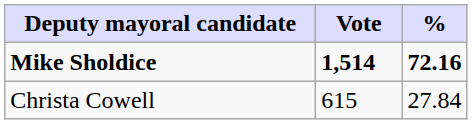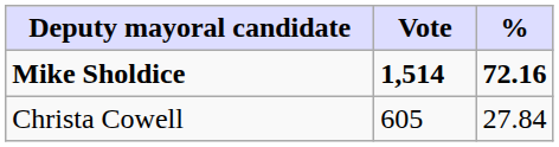Christa Cowell | Vote: 615 -> 605
